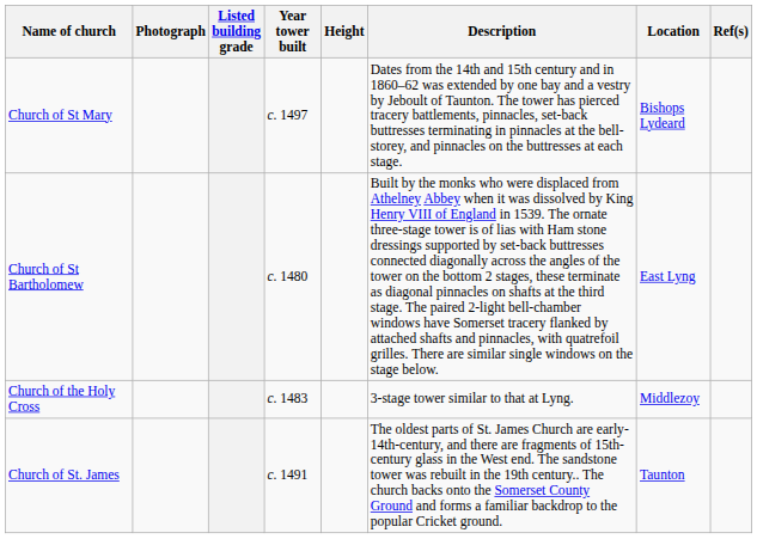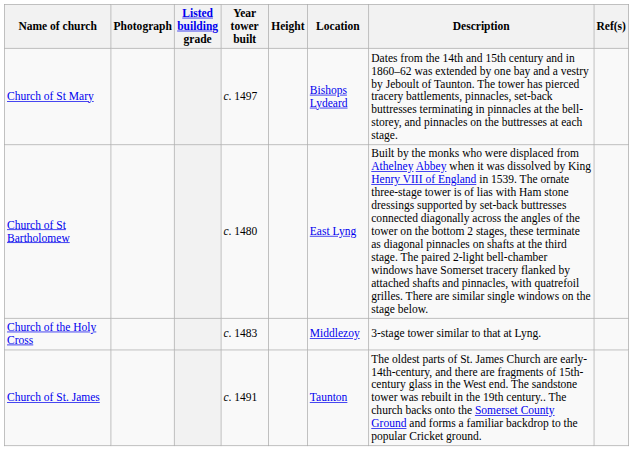columns swapped: Location <-> Description
